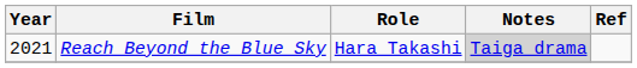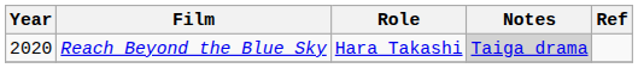Reach Beyond the Blue Sky | Year: 2021 -> 2020
